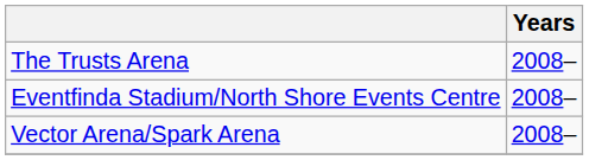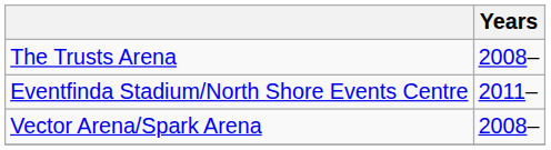Eventfinda Stadium/North Shore Events Centre | Years: 2008– -> 2011–
